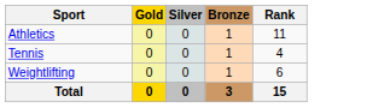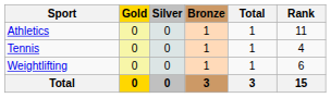+ column: Total | 1 | 1 | 1 | 3
